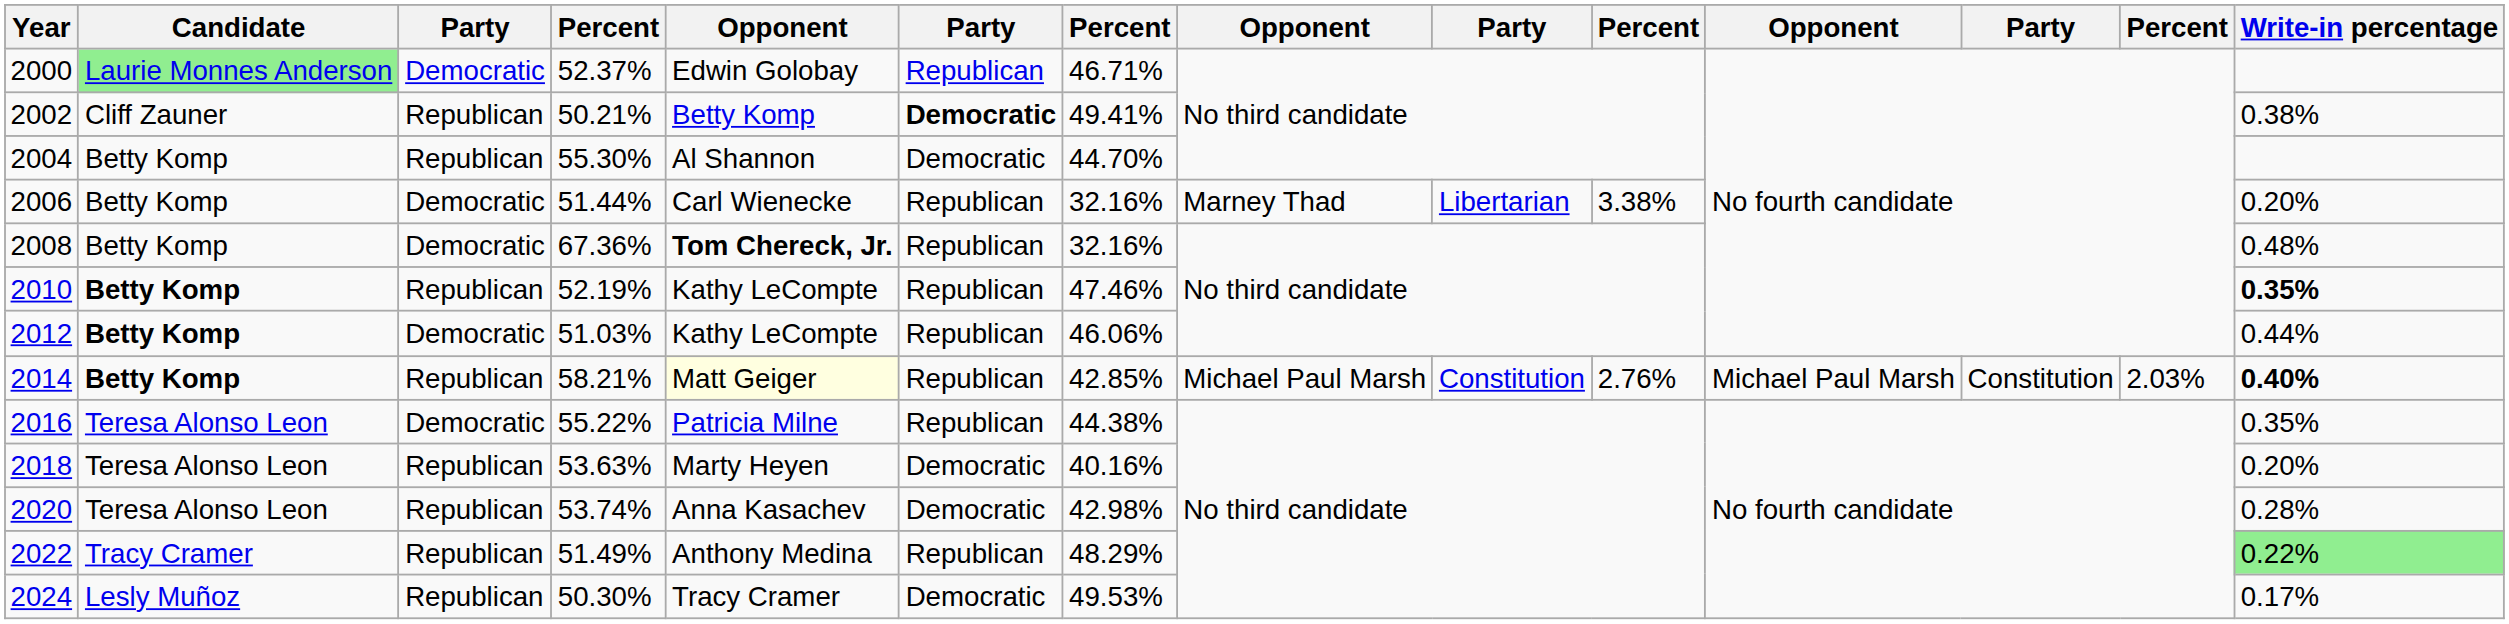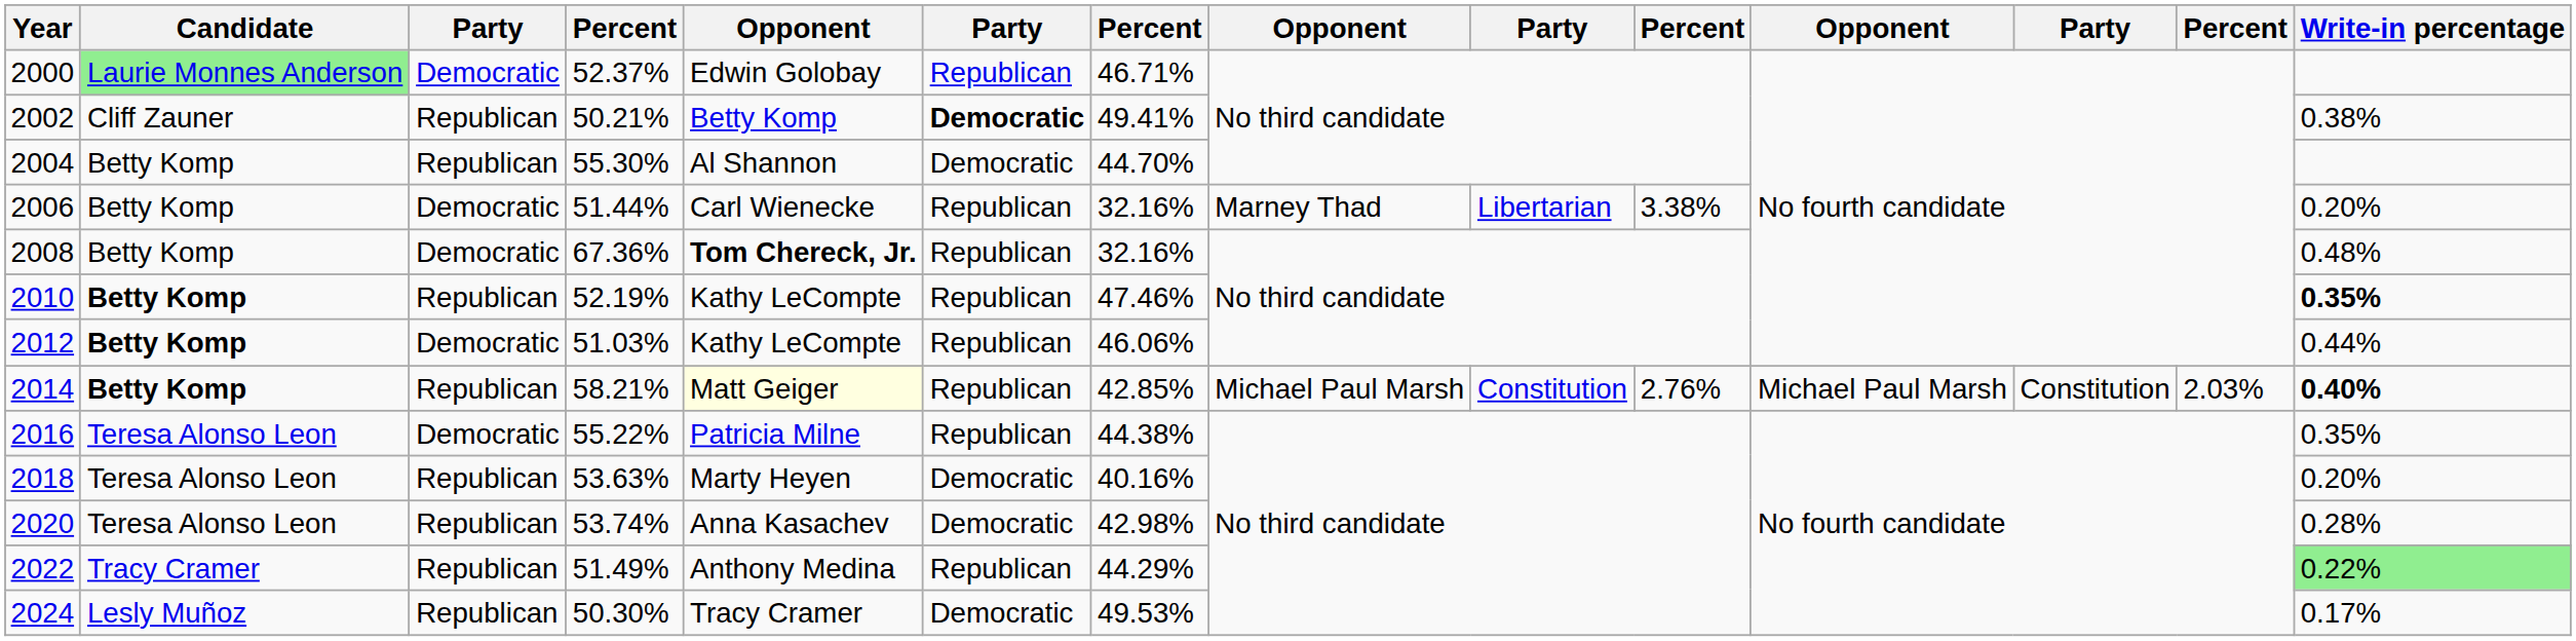2022 | column 7: 48.29% -> 44.29%
